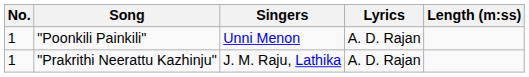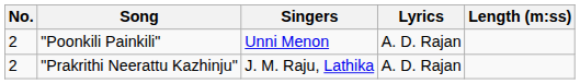"Poonkili Painkili" | No.: 1 -> 2
"Prakrithi Neerattu Kazhinju" | No.: 1 -> 2
